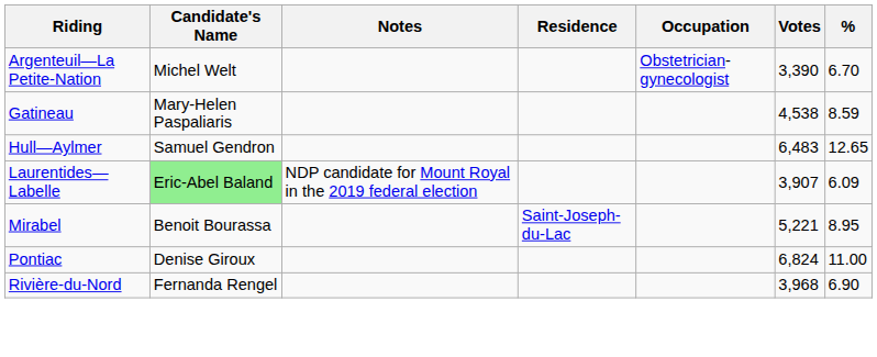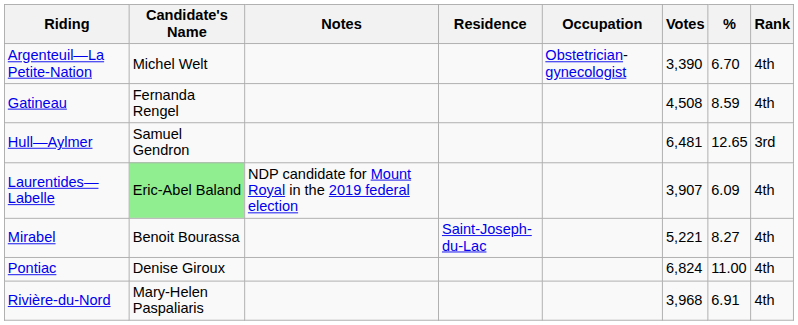+ column: Rank | 4th | 4th | 3rd | 4th | 4th | 4th | 4th
Gatineau | Candidate's Name: Mary-Helen Paspaliaris -> Fernanda Rengel
Gatineau | Votes: 4,538 -> 4,508
Hull—Aylmer | Votes: 6,483 -> 6,481
Mirabel | %: 8.95 -> 8.27
Rivière-du-Nord | Candidate's Name: Fernanda Rengel -> Mary-Helen Paspaliaris
Rivière-du-Nord | %: 6.90 -> 6.91
